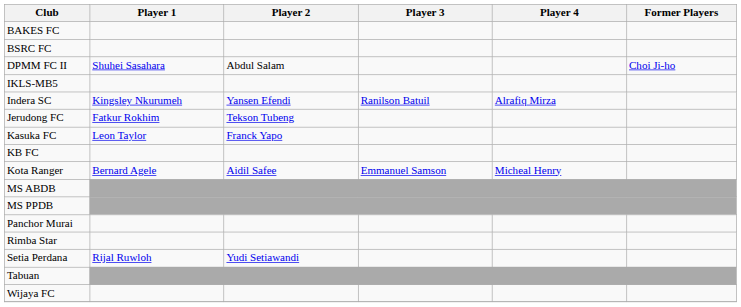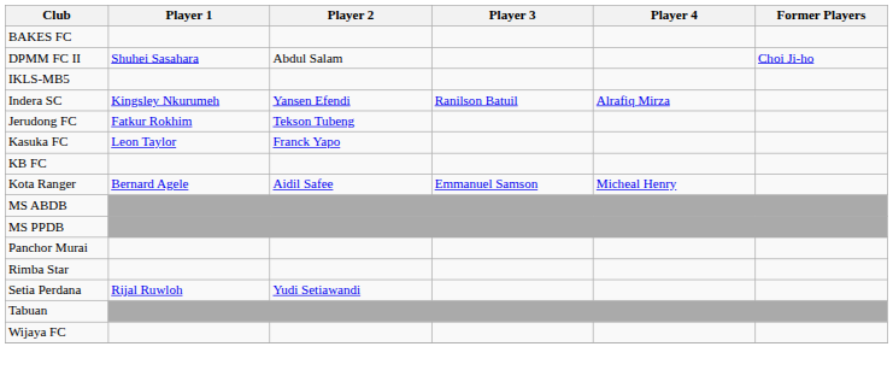- row: BSRC FC
